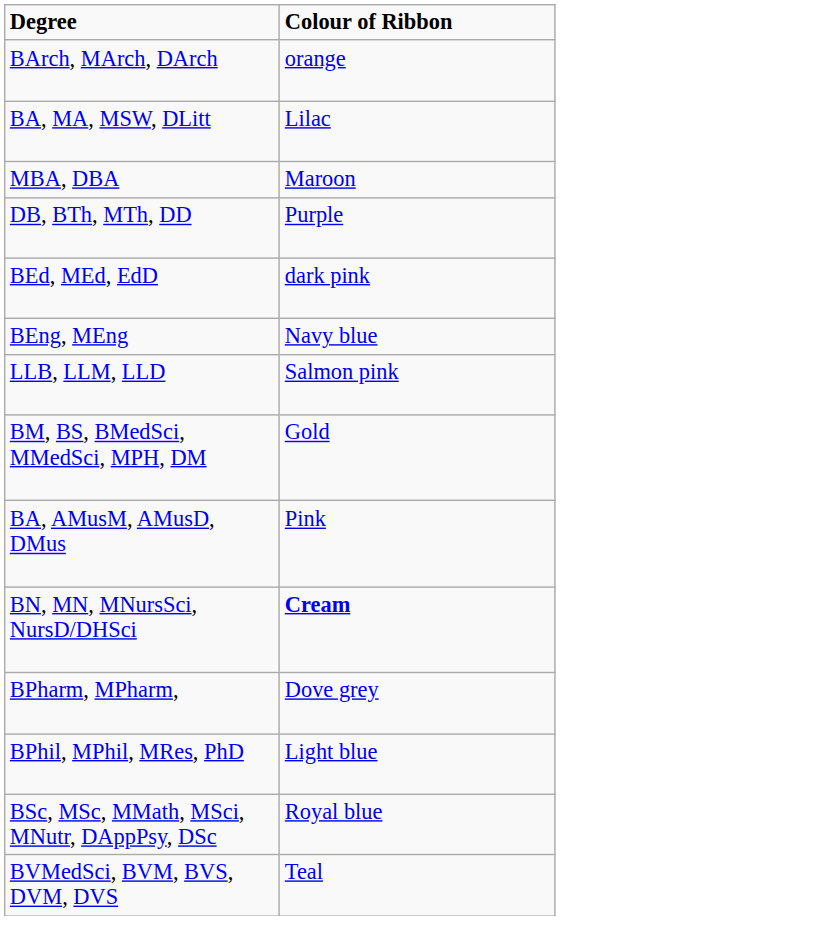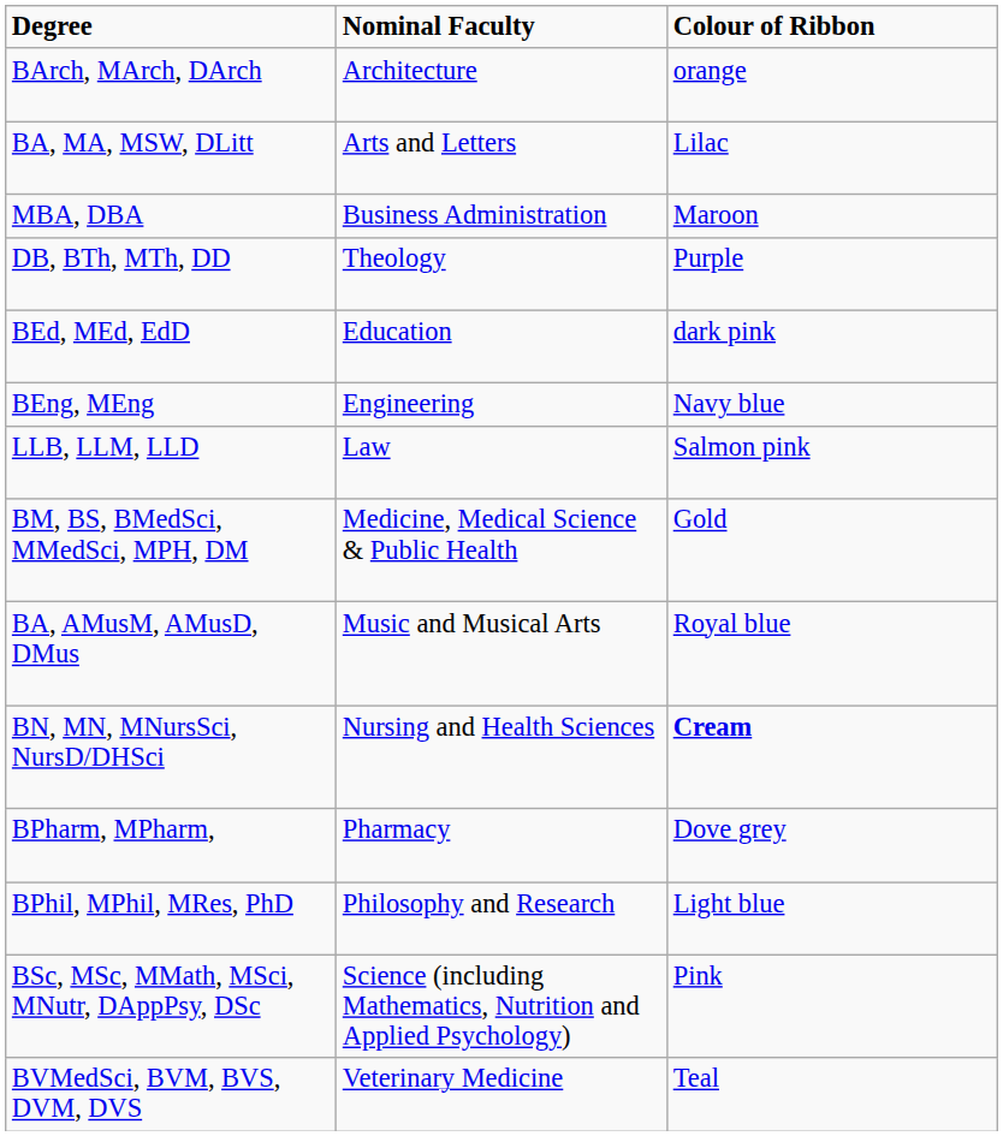+ column: Nominal Faculty | Architecture | Arts and Letters | Business Administration | Theology | Education | Engineering | Law | Medicine, Medical Science & Public Health | Music and Musical Arts | Nursing and Health Sciences | Pharmacy | Philosophy and Research | Science (including Mathematics, Nutrition and Applied Psychology) | Veterinary Medicine
BA, AMusM, AMusD, DMus | Colour of Ribbon: Pink -> Royal blue
BSc, MSc, MMath, MSci, MNutr, DAppPsy, DSc | Colour of Ribbon: Royal blue -> Pink
